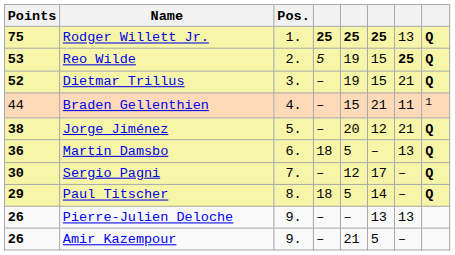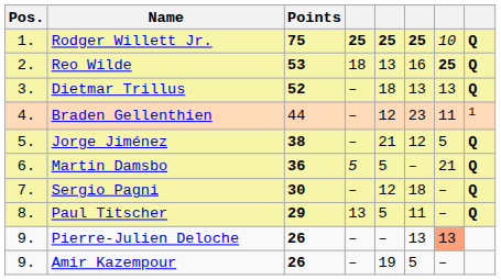columns swapped: Pos. <-> Points
Rodger Willett Jr. | column 7: 13 -> 10
Reo Wilde | column 4: 5 -> 18
Reo Wilde | column 5: 19 -> 13
Reo Wilde | column 6: 15 -> 16
Dietmar Trillus | column 5: 19 -> 18
Dietmar Trillus | column 6: 15 -> 13
Dietmar Trillus | column 7: 21 -> 13
Braden Gellenthien | column 5: 15 -> 12
Braden Gellenthien | column 6: 21 -> 23
Jorge Jiménez | column 5: 20 -> 21
Jorge Jiménez | column 7: 21 -> 5
Martin Damsbo | column 4: 18 -> 5
Martin Damsbo | column 7: 13 -> 21
Sergio Pagni | column 6: 17 -> 18
Paul Titscher | column 4: 18 -> 13
Paul Titscher | column 6: 14 -> 11
Pierre-Julien Deloche | column 7: no background -> lightsalmon background
Amir Kazempour | column 5: 21 -> 19
